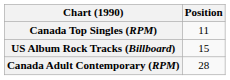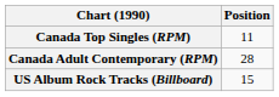rows swapped: Canada Adult Contemporary (RPM) <-> US Album Rock Tracks (Billboard)
